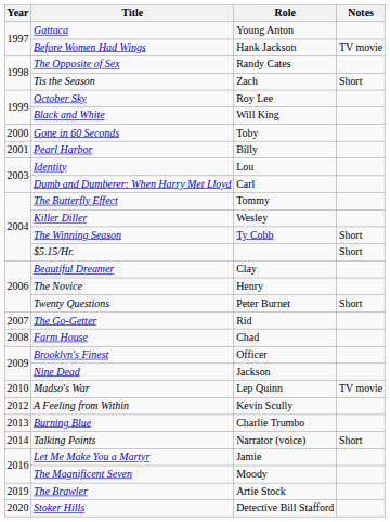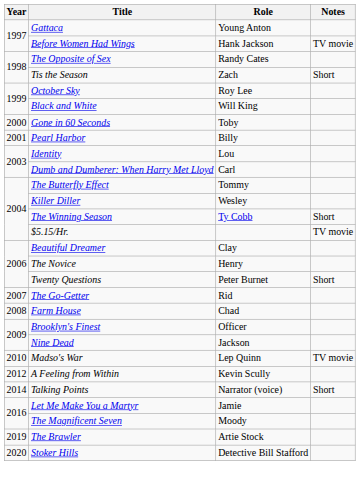$5.15/Hr. | Notes: Short -> TV movie
- row: 2013 | Burning Blue | Charlie Trumbo
